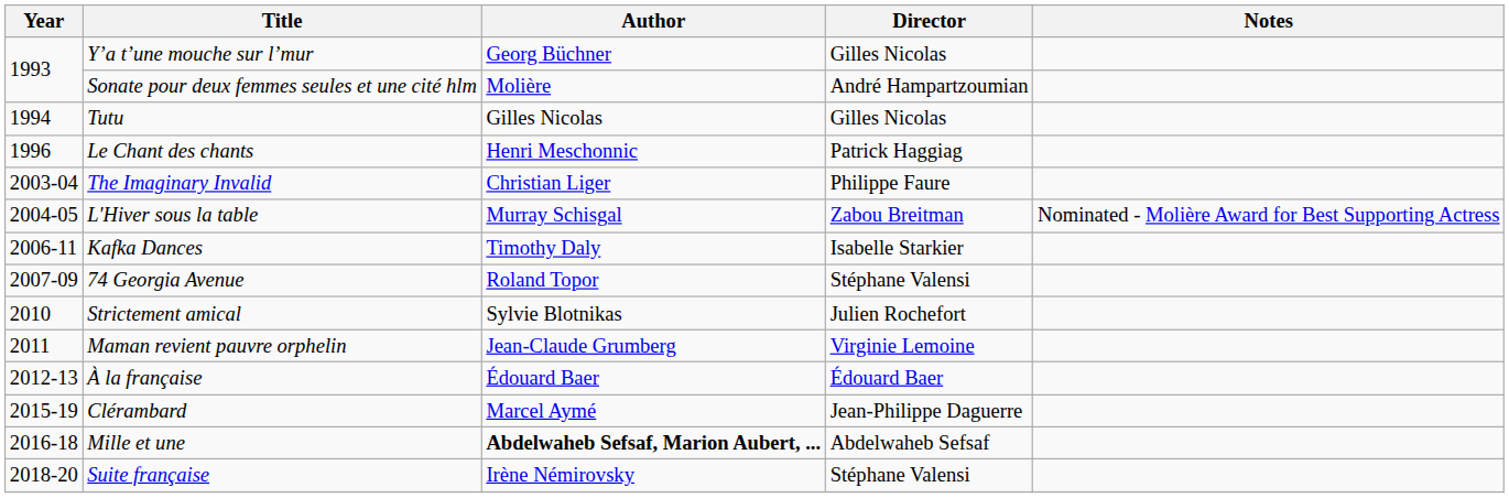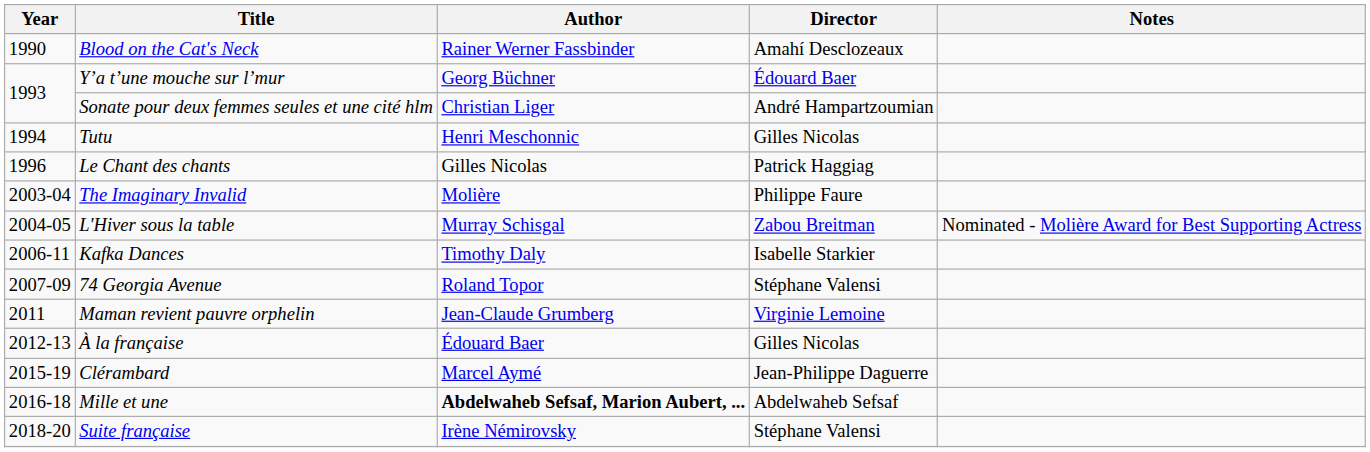+ row: 1990 | Blood on the Cat's Neck | Rainer Werner Fassbinder | Amahí Desclozeaux
Y’a t’une mouche sur l’mur | Director: Gilles Nicolas -> Édouard Baer
Sonate pour deux femmes seules et une cité hlm | Author: Molière -> Christian Liger
Tutu | Author: Gilles Nicolas -> Henri Meschonnic
Le Chant des chants | Author: Henri Meschonnic -> Gilles Nicolas
The Imaginary Invalid | Author: Christian Liger -> Molière
- row: 2010 | Strictement amical | Sylvie Blotnikas | Julien Rochefort
À la française | Director: Édouard Baer -> Gilles Nicolas
